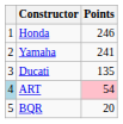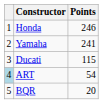Ducati | Points: 135 -> 115
ART | Points: pink background -> no background
